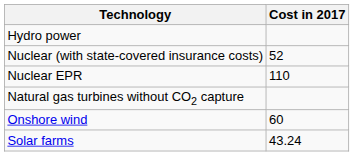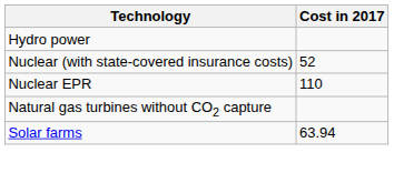- row: Onshore wind | 60
Solar farms | Cost in 2017: 43.24 -> 63.94
